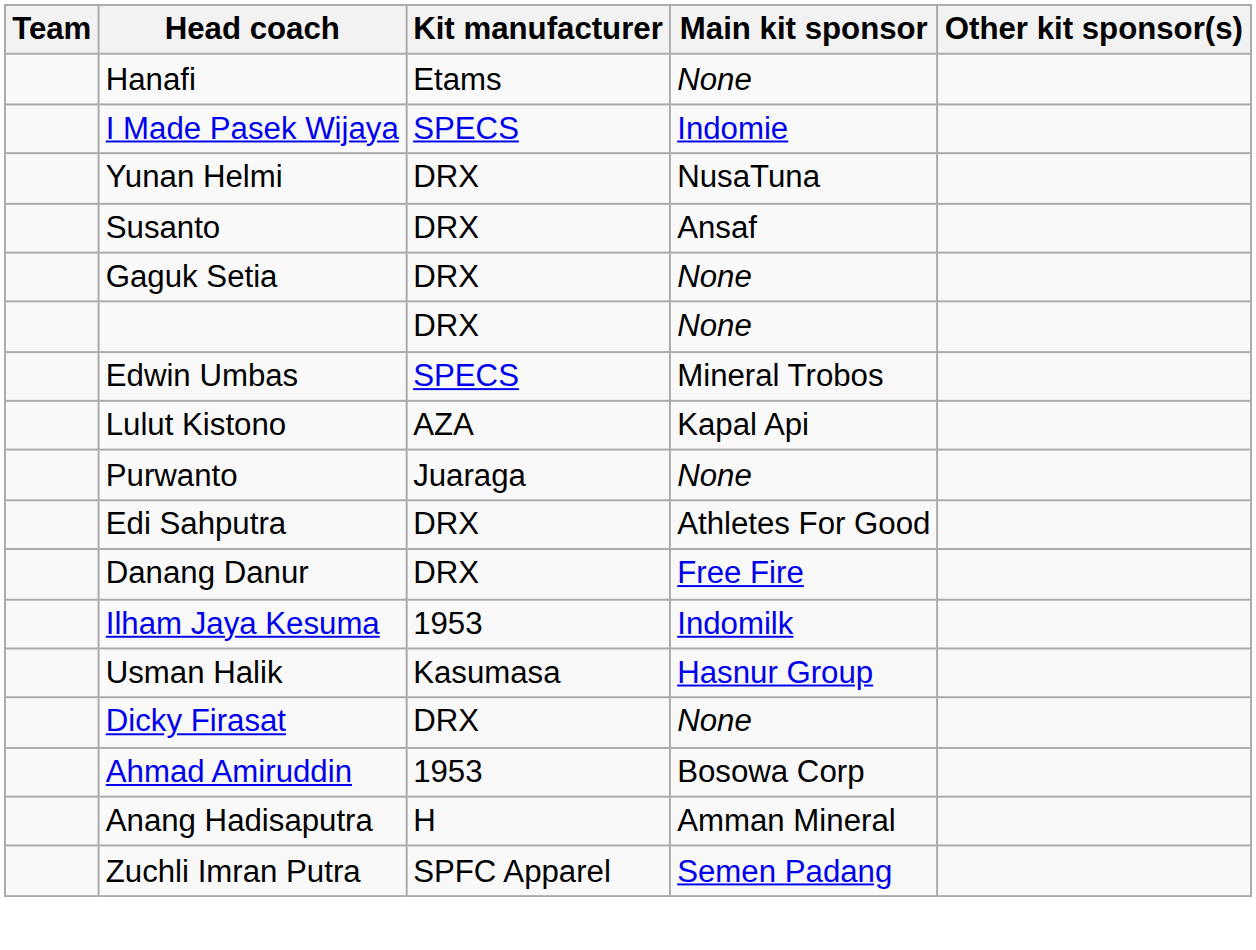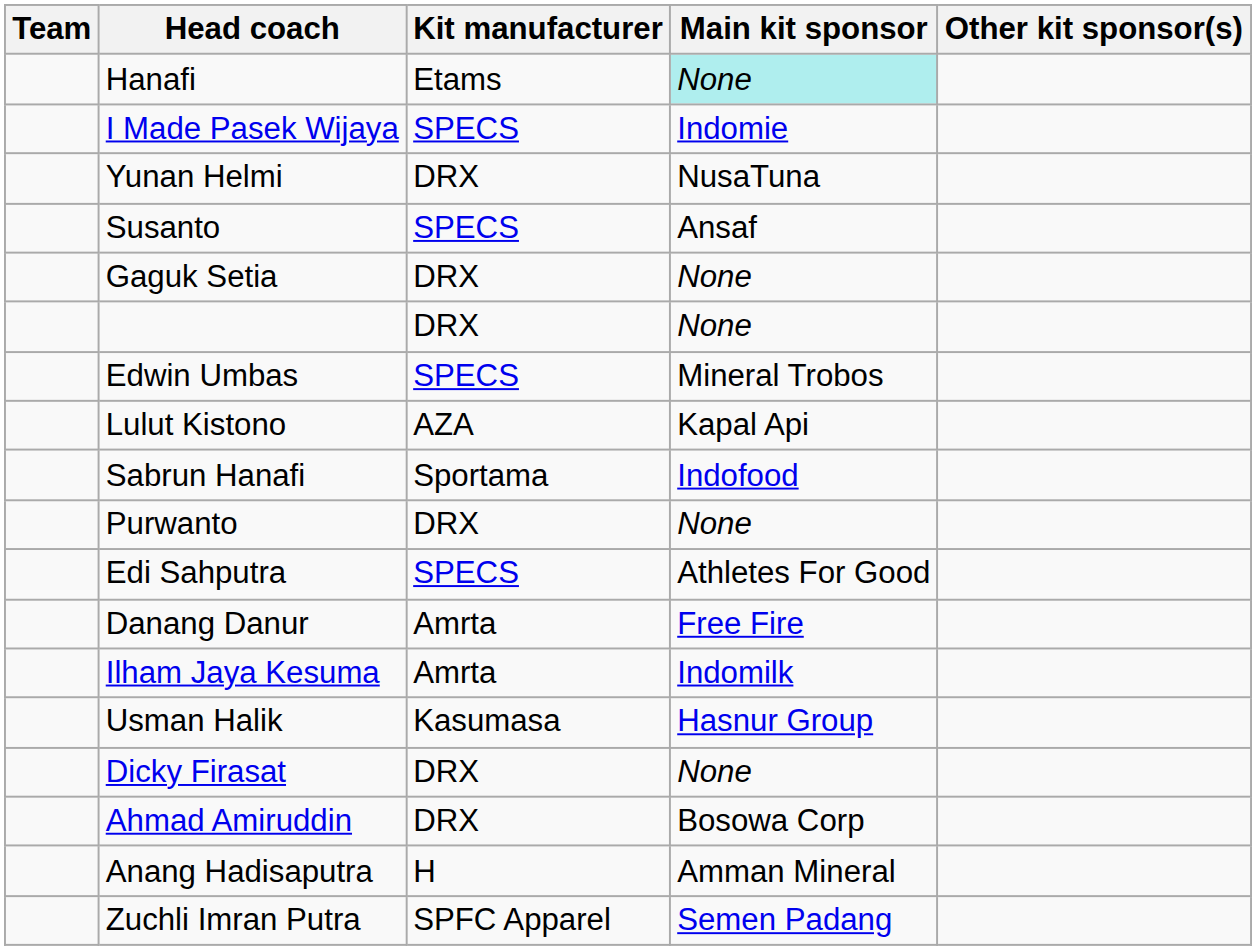Hanafi | Main kit sponsor: no background -> paleturquoise background
Susanto | Kit manufacturer: DRX -> SPECS
+ row: Sabrun Hanafi | Sportama | Indofood
Purwanto | Kit manufacturer: Juaraga -> DRX
Edi Sahputra | Kit manufacturer: DRX -> SPECS
Danang Danur | Kit manufacturer: DRX -> Amrta
Ilham Jaya Kesuma | Kit manufacturer: 1953 -> Amrta
Ahmad Amiruddin | Kit manufacturer: 1953 -> DRX
